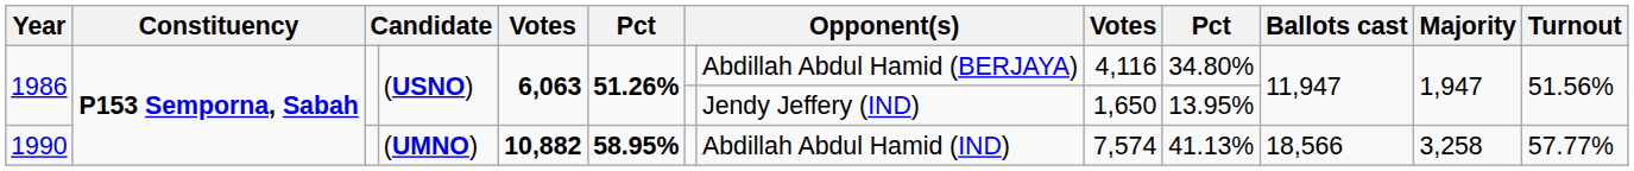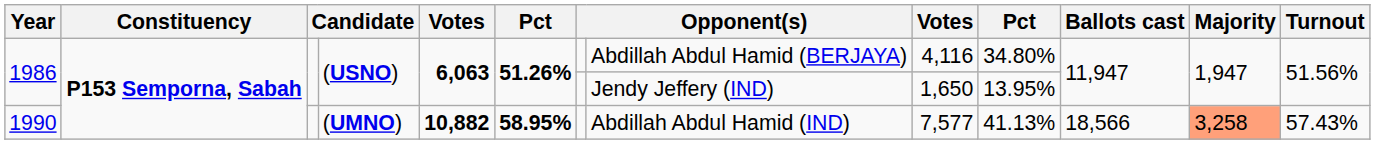1990 | column 9: 7,574 -> 7,577
1990 | Majority: no background -> lightsalmon background
1990 | Turnout: 57.77% -> 57.43%
